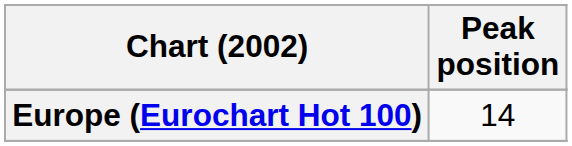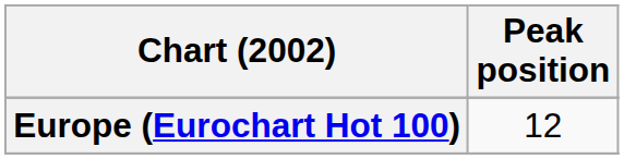Europe (Eurochart Hot 100) | Peak position: 14 -> 12
